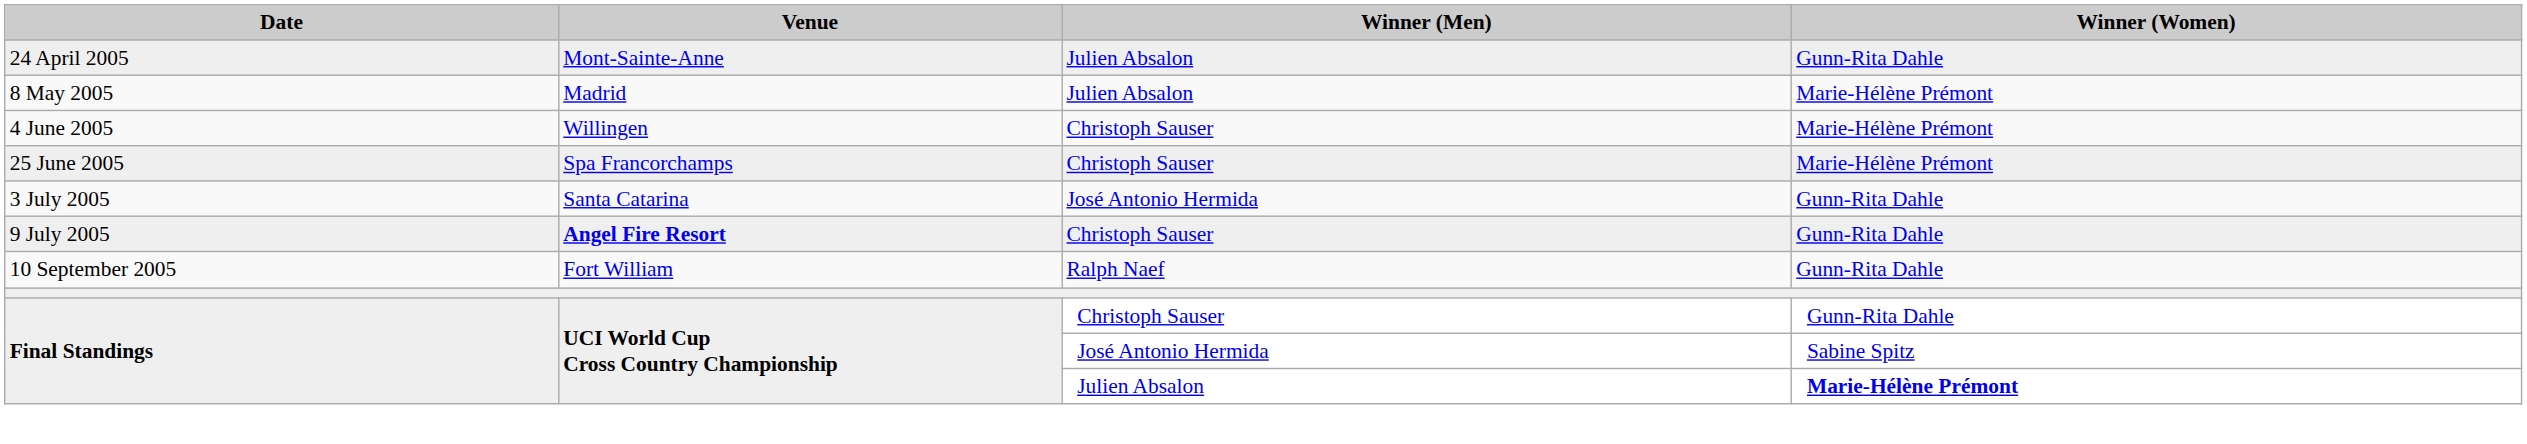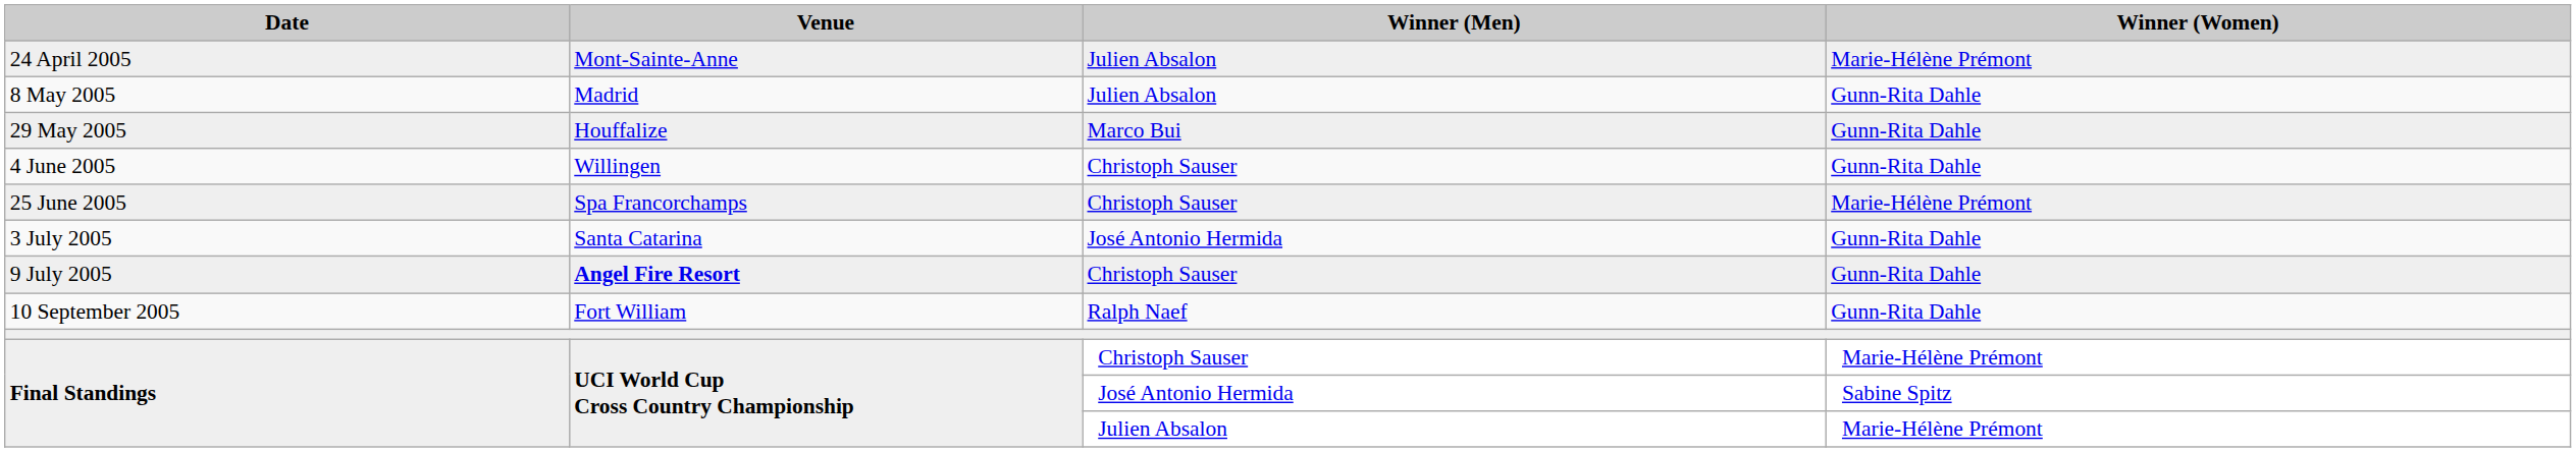24 April 2005 | Winner (Women): Gunn-Rita Dahle -> Marie-Hélène Prémont
8 May 2005 | Winner (Women): Marie-Hélène Prémont -> Gunn-Rita Dahle
+ row: 29 May 2005 | Houffalize | Marco Bui | Gunn-Rita Dahle
4 June 2005 | Winner (Women): Marie-Hélène Prémont -> Gunn-Rita Dahle
Final Standings / Christoph Sauser | Winner (Women): Gunn-Rita Dahle -> Marie-Hélène Prémont
Final Standings / Julien Absalon | Winner (Women): bold -> normal
